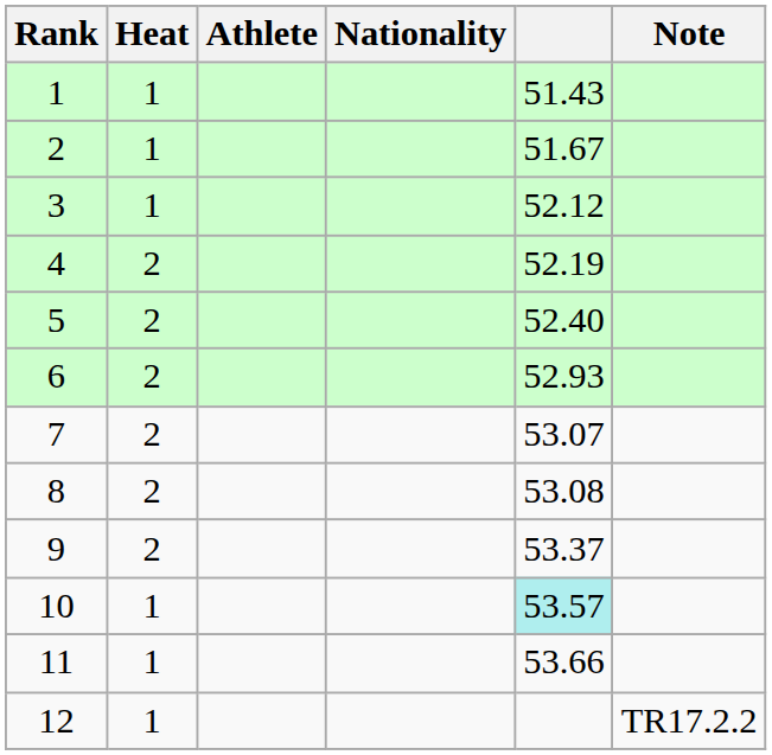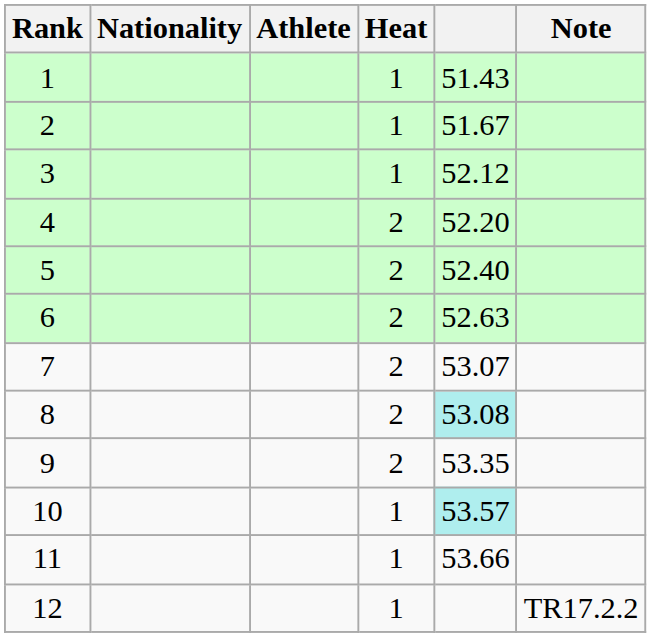columns swapped: Heat <-> Nationality
4 | column 5: 52.19 -> 52.20
6 | column 5: 52.93 -> 52.63
8 | column 5: no background -> paleturquoise background
9 | column 5: 53.37 -> 53.35
